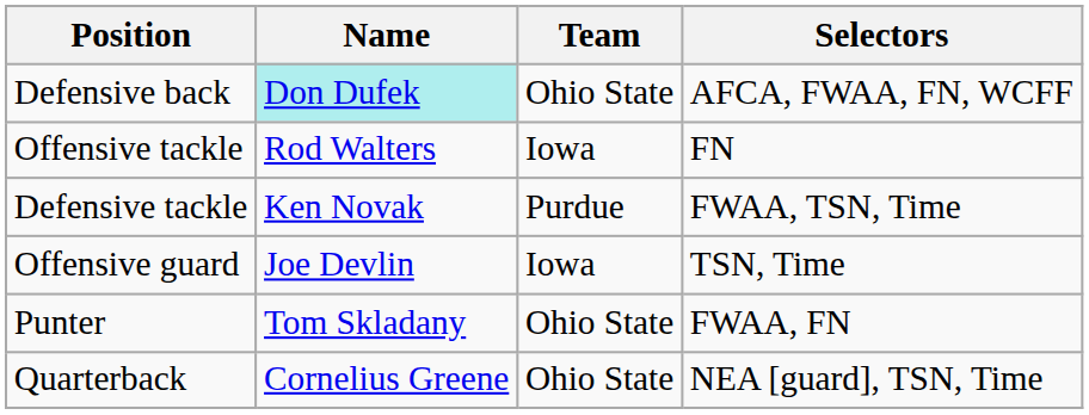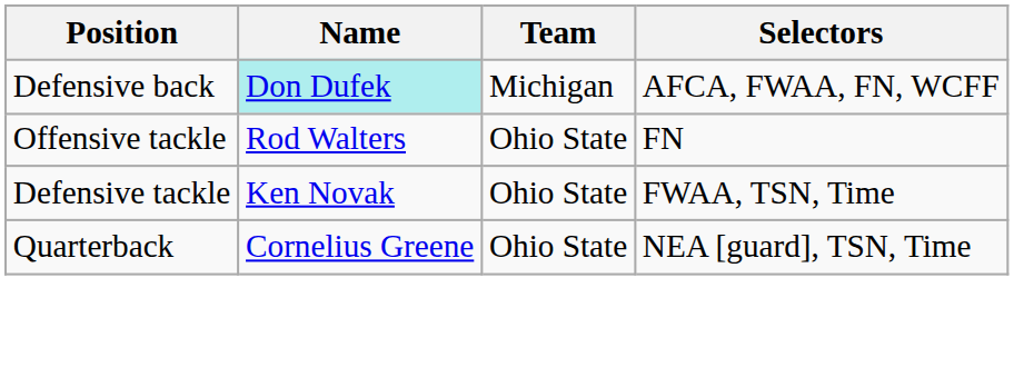Defensive back | Team: Ohio State -> Michigan
Offensive tackle | Team: Iowa -> Ohio State
Defensive tackle | Team: Purdue -> Ohio State
- row: Offensive guard | Joe Devlin | Iowa | TSN, Time
- row: Punter | Tom Skladany | Ohio State | FWAA, FN
